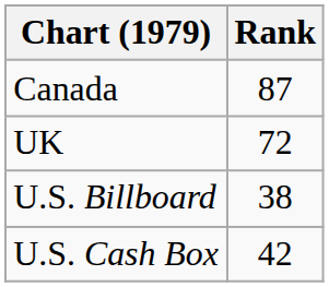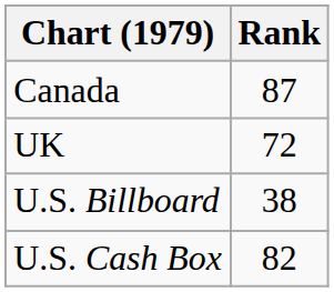U.S. Cash Box | Rank: 42 -> 82
